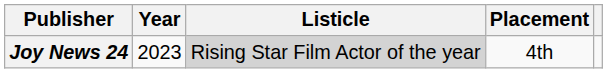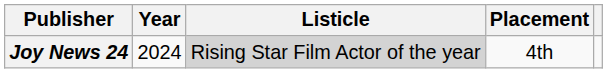Joy News 24 | Year: 2023 -> 2024
